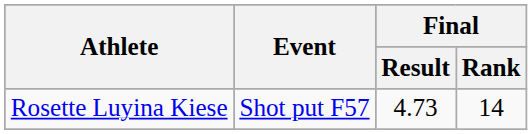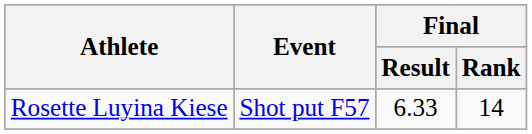Rosette Luyina Kiese | Final / Result: 4.73 -> 6.33
